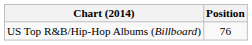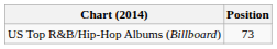US Top R&B/Hip-Hop Albums (Billboard) | Position: 76 -> 73
